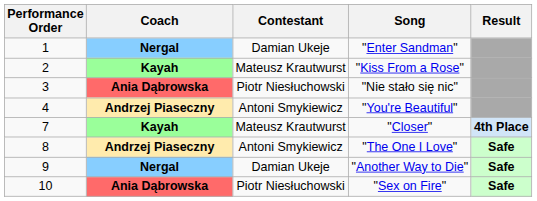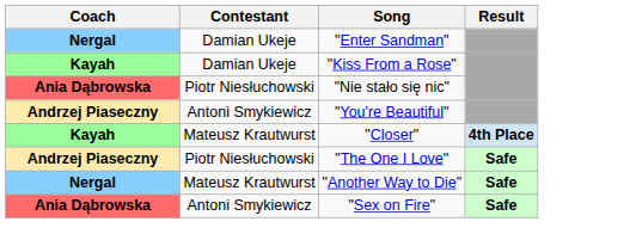- column: Performance Order | 1 | 2 | 3 | 4 | 7 | 8 | 9 | 10
"Kiss From a Rose" | Contestant: Mateusz Krautwurst -> Damian Ukeje
"The One I Love" | Contestant: Antoni Smykiewicz -> Piotr Niesłuchowski
"Another Way to Die" | Contestant: Damian Ukeje -> Mateusz Krautwurst
"Sex on Fire" | Contestant: Piotr Niesłuchowski -> Antoni Smykiewicz
